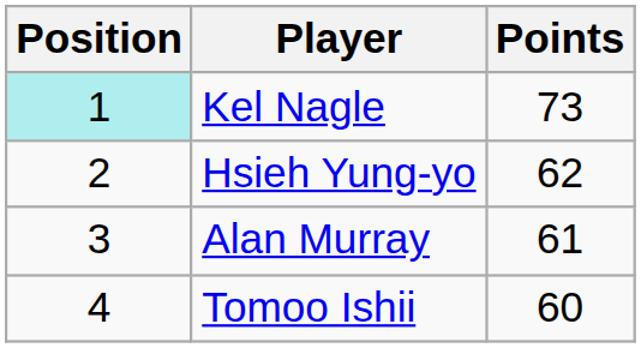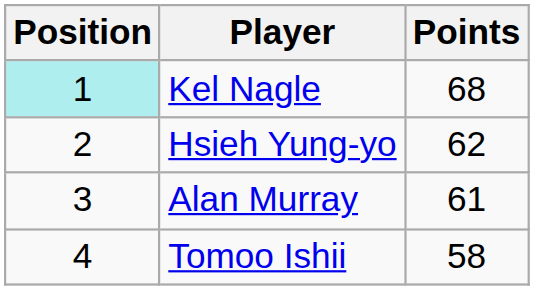Kel Nagle | Points: 73 -> 68
Tomoo Ishii | Points: 60 -> 58
